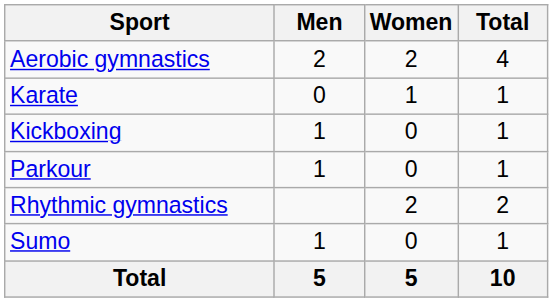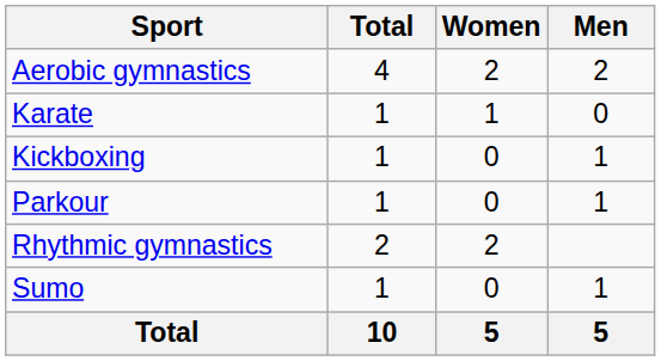columns swapped: Men <-> Total
